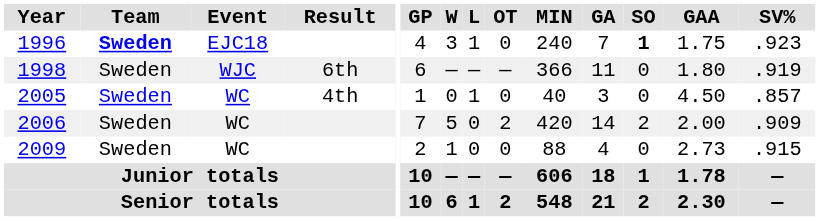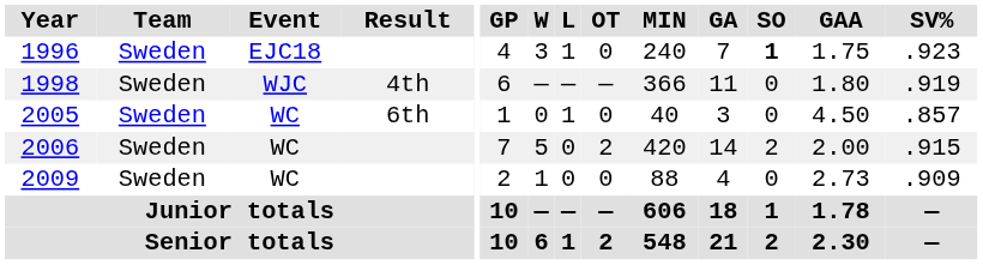1996 | Team: bold -> normal
1998 | Result: 6th -> 4th
2005 | Result: 4th -> 6th
2006 | SV%: .909 -> .915
2009 | SV%: .915 -> .909
